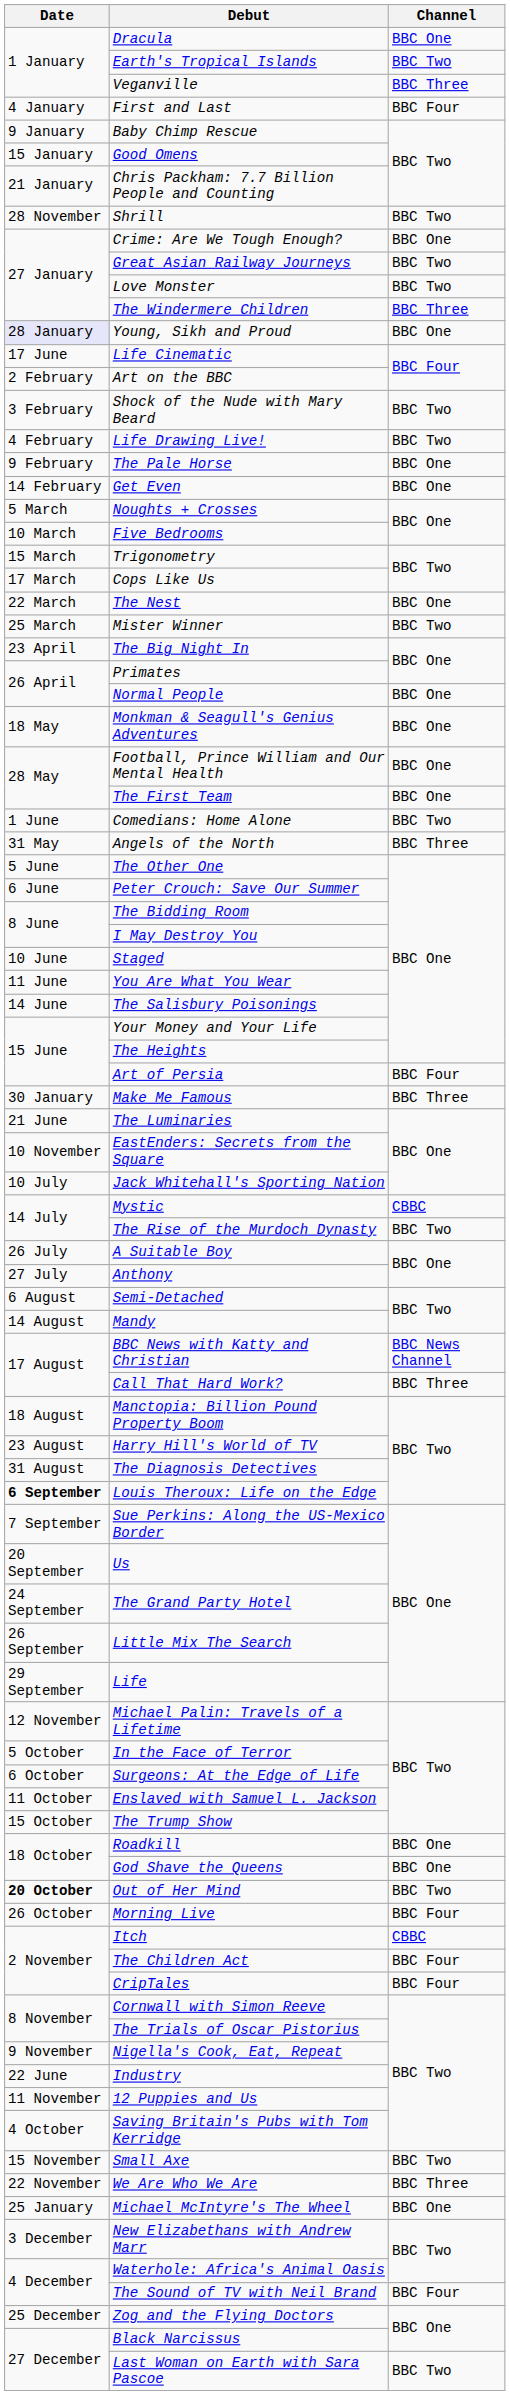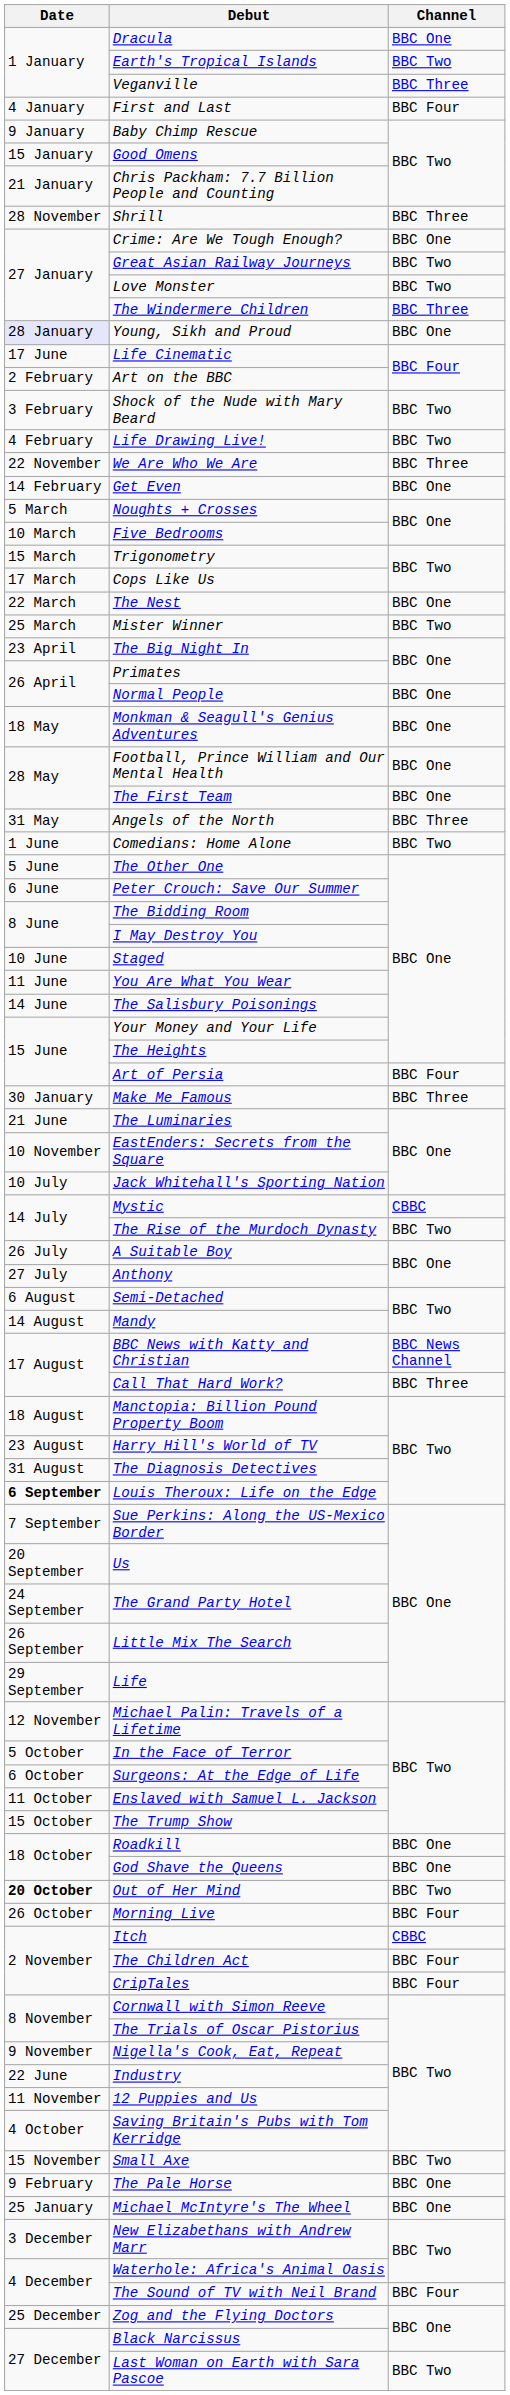Shrill | Channel: BBC Two -> BBC Three
rows swapped: The Pale Horse <-> We Are Who We Are
rows swapped: Angels of the North <-> Comedians: Home Alone
